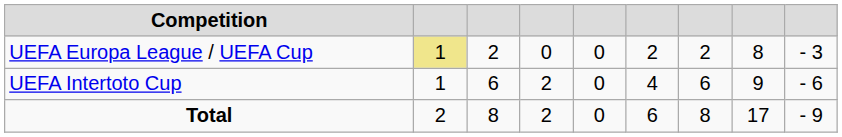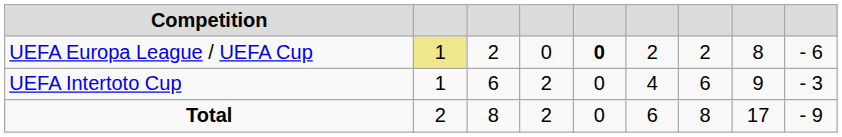UEFA Europa League / UEFA Cup | column 5: normal -> bold
UEFA Europa League / UEFA Cup | column 9: - 3 -> - 6
UEFA Intertoto Cup | column 9: - 6 -> - 3
